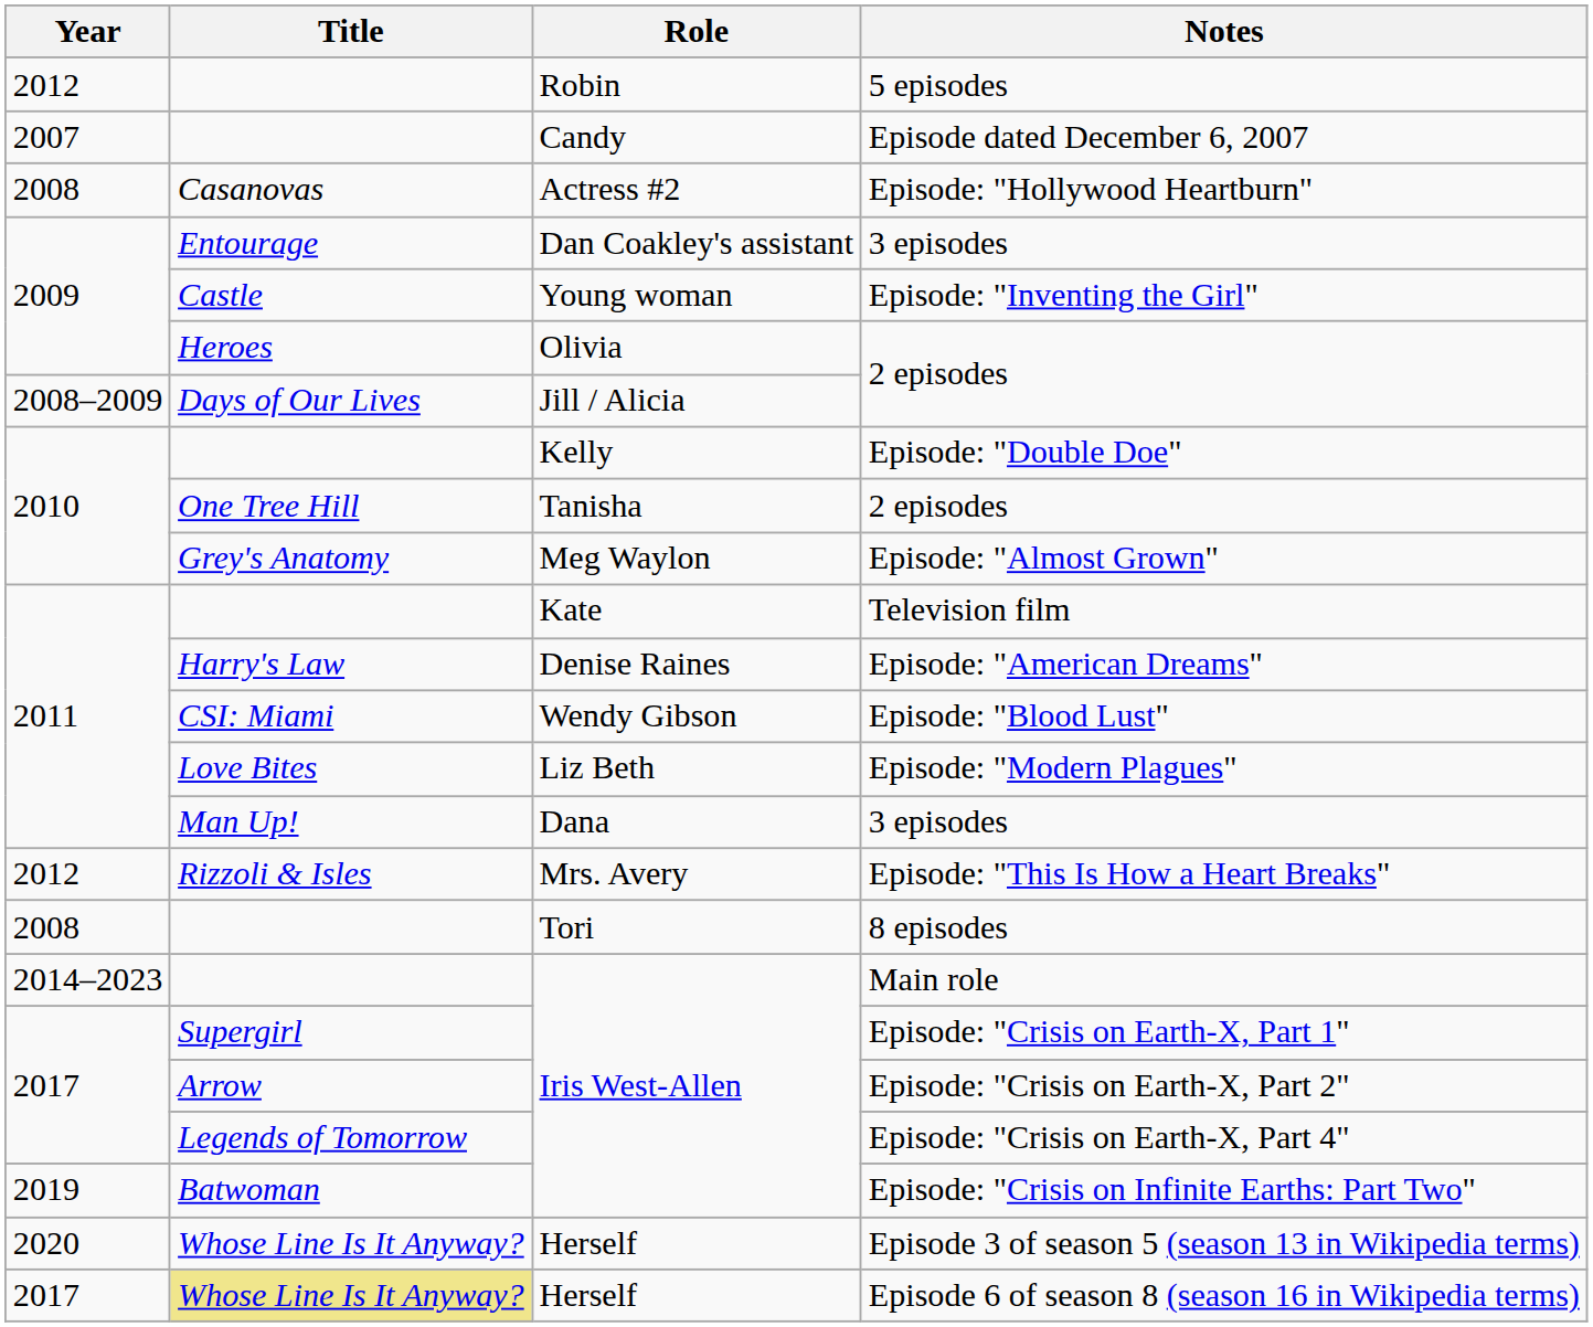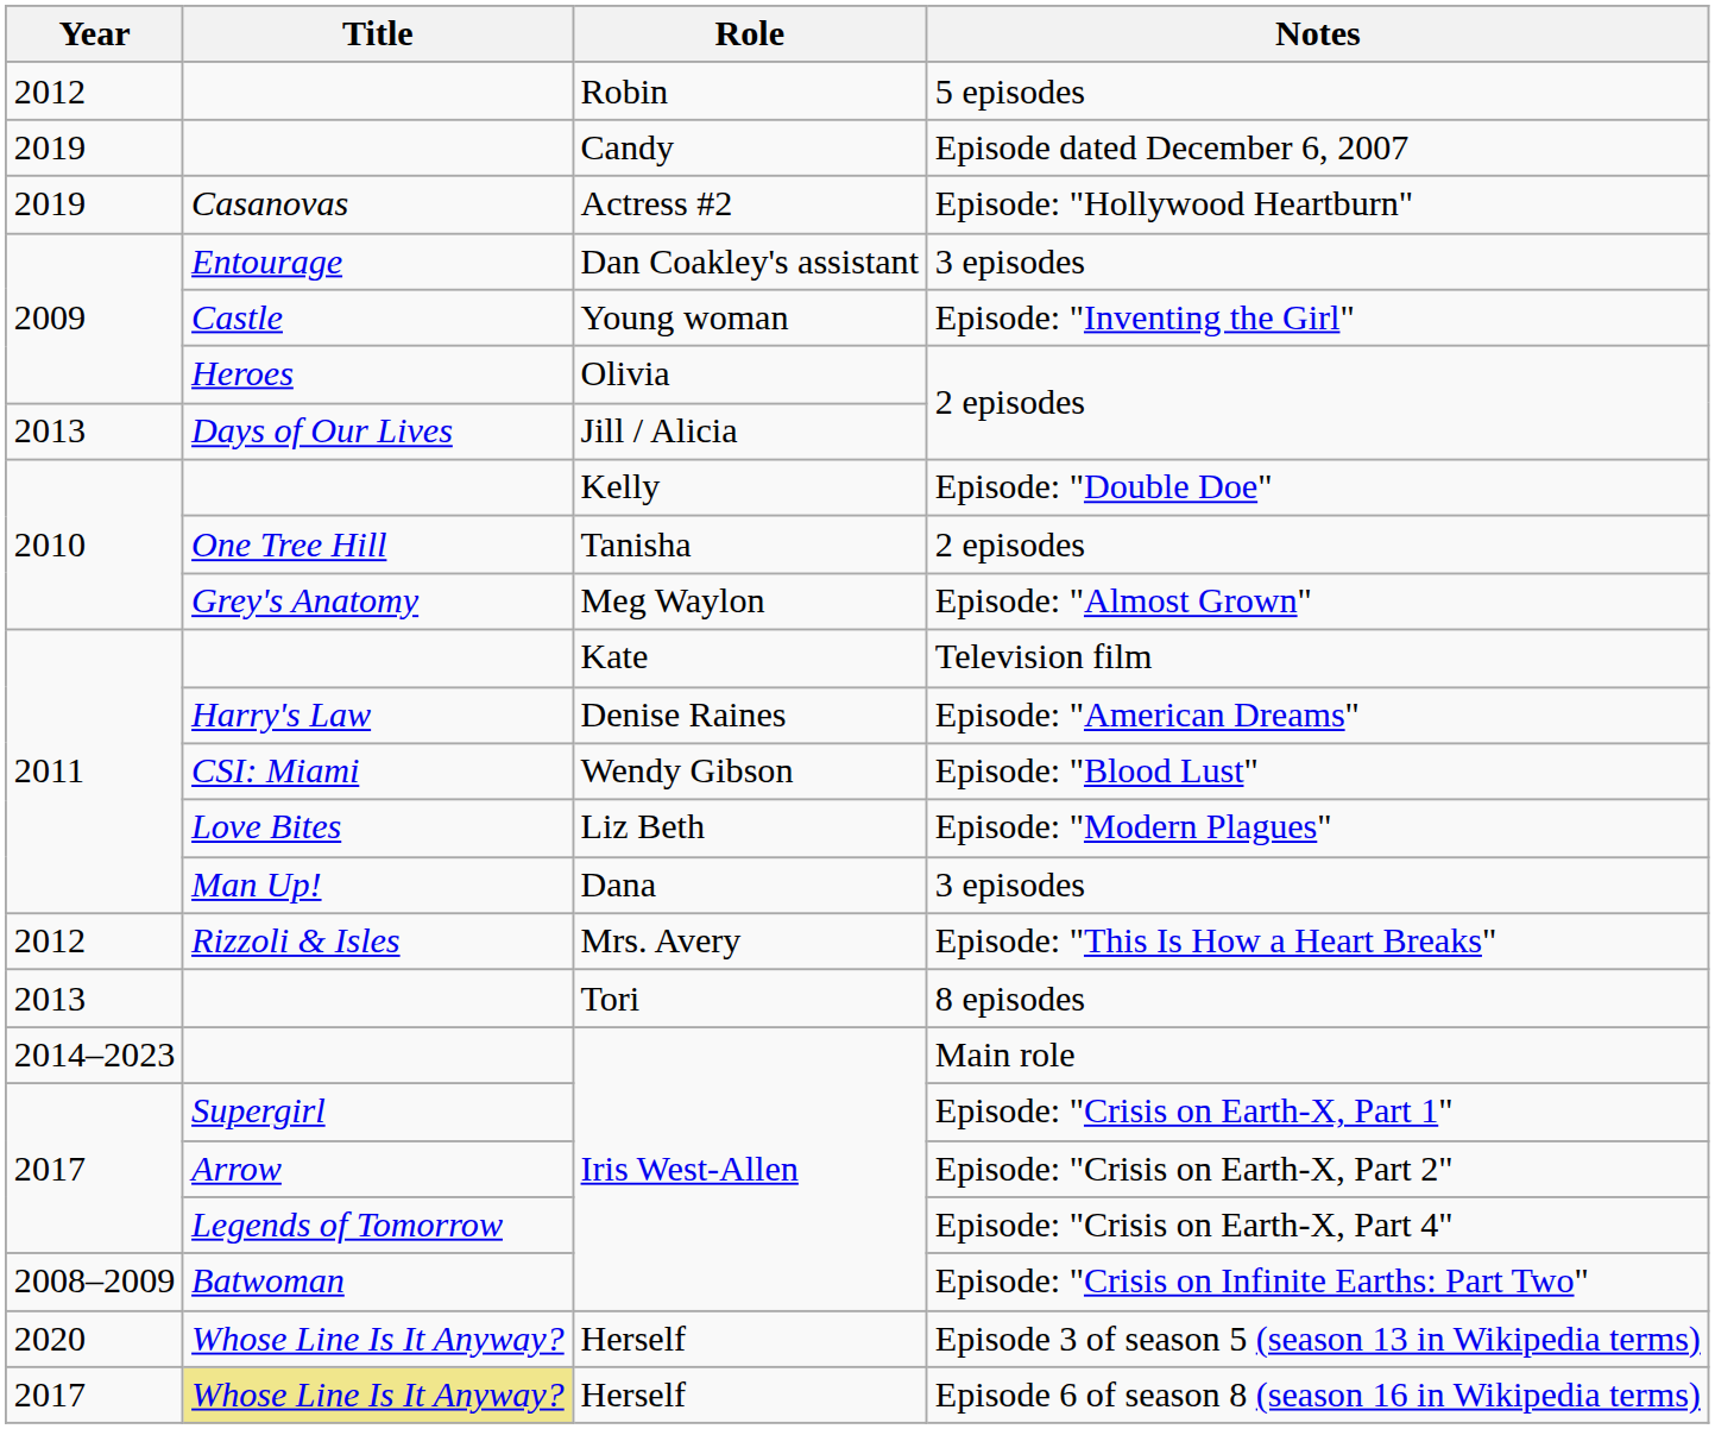Episode dated December 6, 2007 | Year: 2007 -> 2019
Episode: "Hollywood Heartburn" | Year: 2008 -> 2019
Jill / Alicia / 2 episodes | Year: 2008–2009 -> 2013
8 episodes | Year: 2008 -> 2013
Episode: "Crisis on Infinite Earths: Part Two" | Year: 2019 -> 2008–2009
